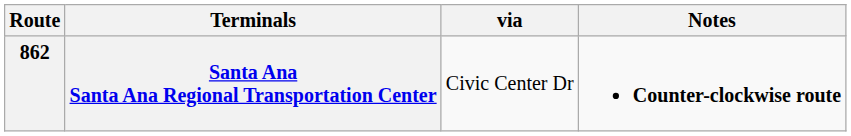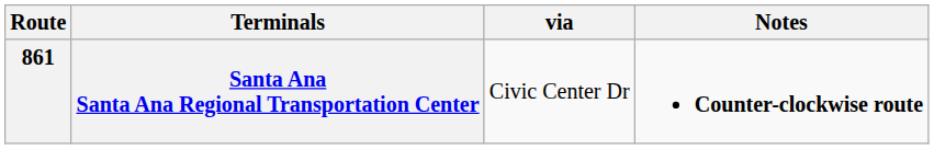Santa Ana Santa Ana Regional Transportation Center | Route: 862 -> 861
